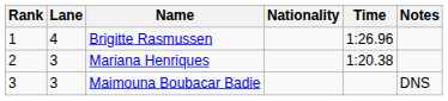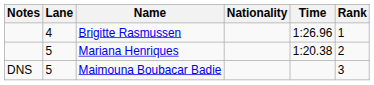columns swapped: Rank <-> Notes
Mariana Henriques | Lane: 3 -> 5
Maimouna Boubacar Badie | Lane: 3 -> 5
